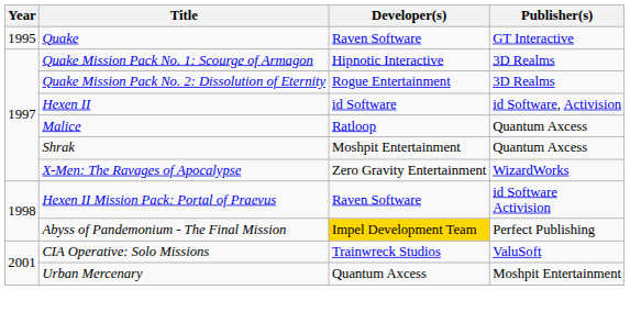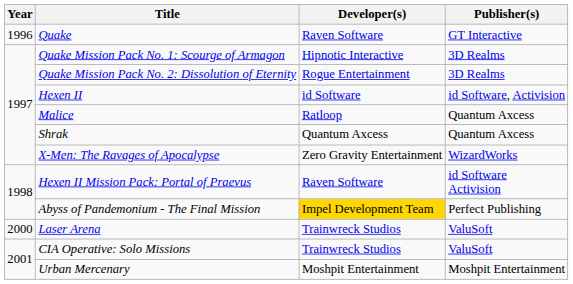Quake | Year: 1995 -> 1996
Shrak | Developer(s): Moshpit Entertainment -> Quantum Axcess
+ row: 2000 | Laser Arena | Trainwreck Studios | ValuSoft
Urban Mercenary | Developer(s): Quantum Axcess -> Moshpit Entertainment
